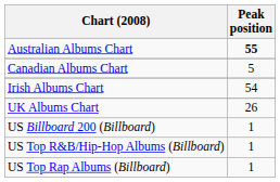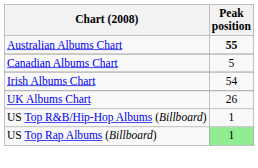- row: US Billboard 200 (Billboard) | 1
US Top Rap Albums (Billboard) | Peak position: no background -> lightgreen background
